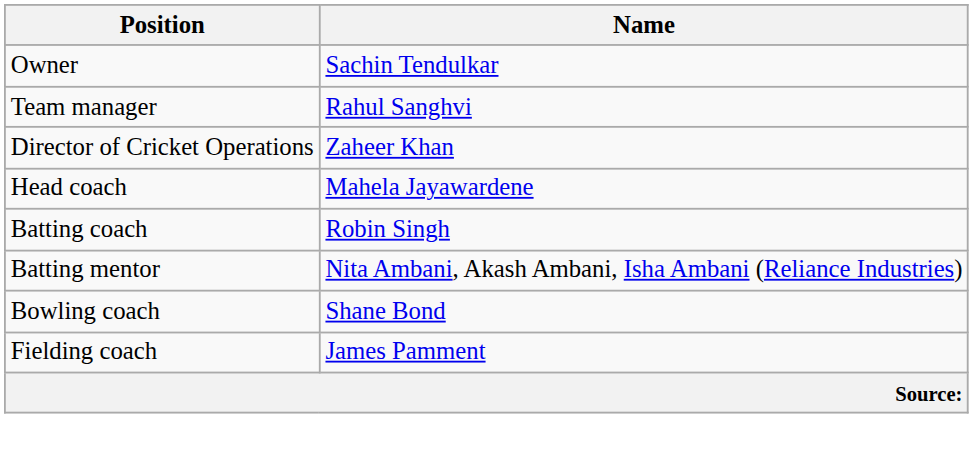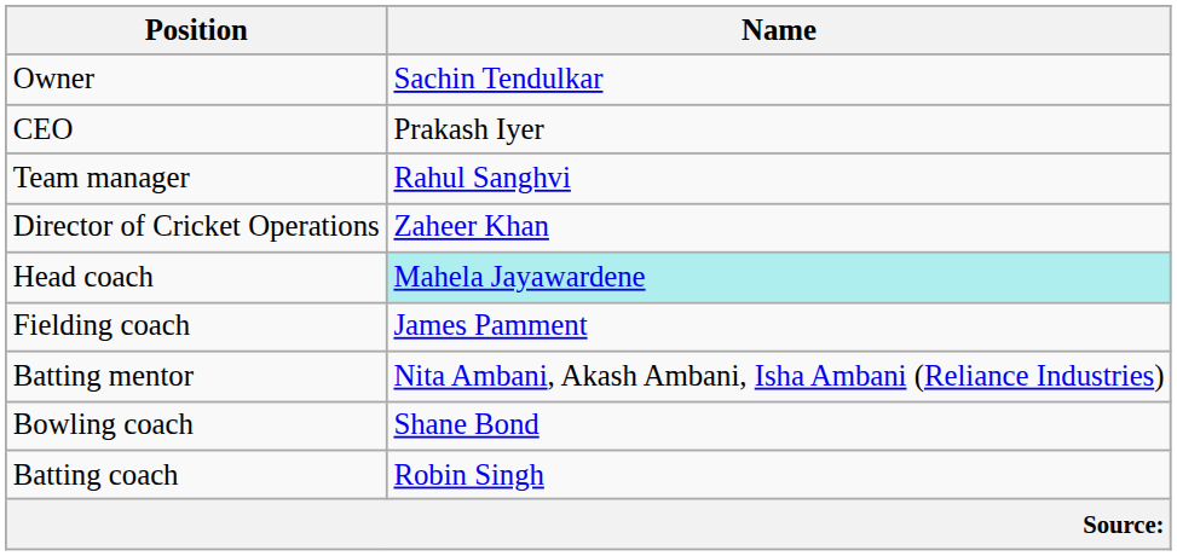+ row: CEO | Prakash Iyer
Head coach | Name: no background -> paleturquoise background
rows swapped: Batting coach <-> Fielding coach
